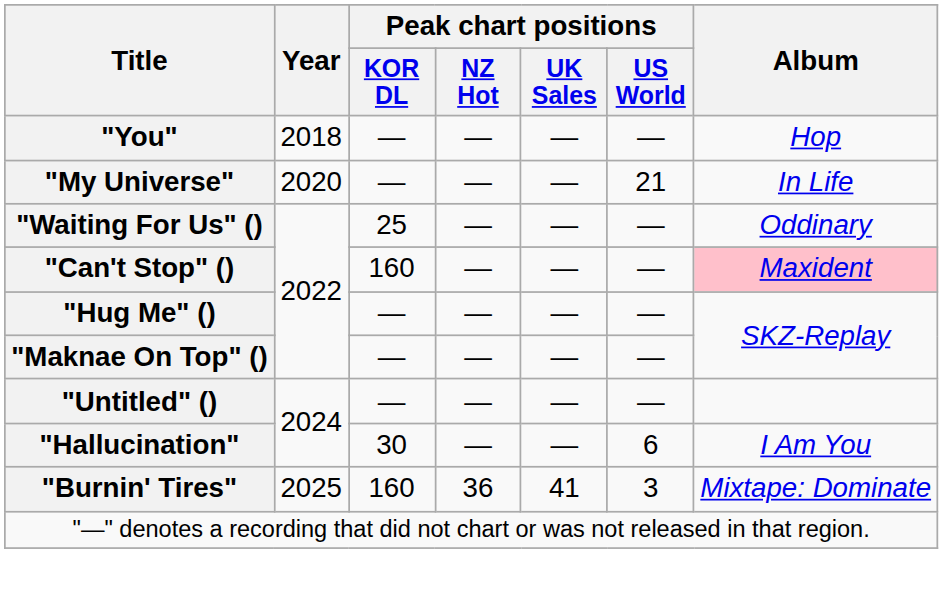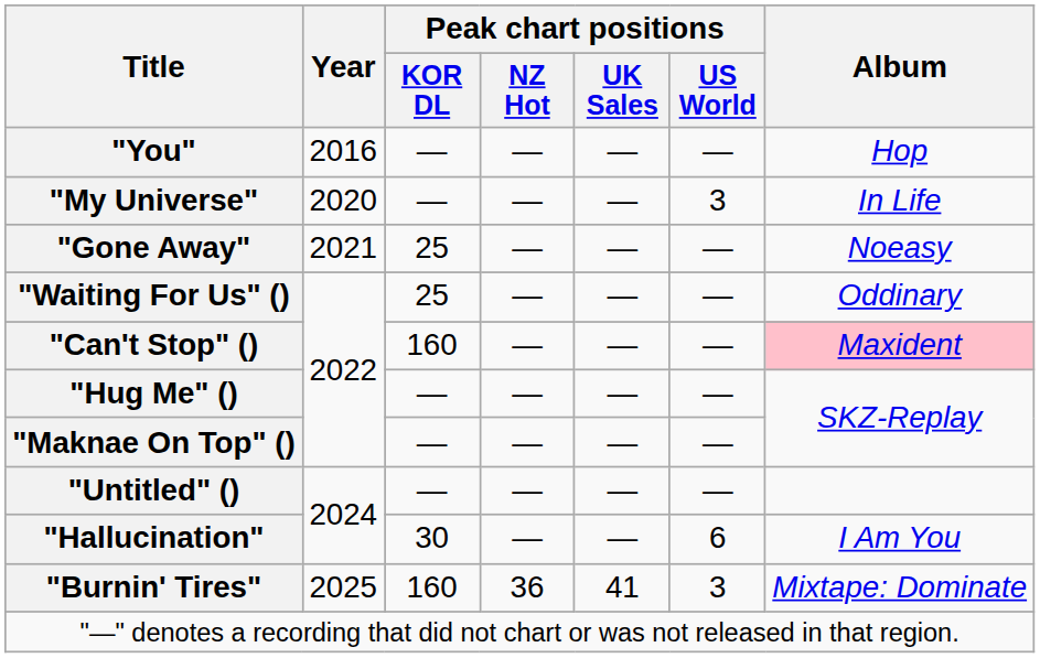"You" | Year: 2018 -> 2016
"My Universe" | Peak chart positions / US World: 21 -> 3
+ row: "Gone Away" | 2021 | 25 | — | — | — | Noeasy
